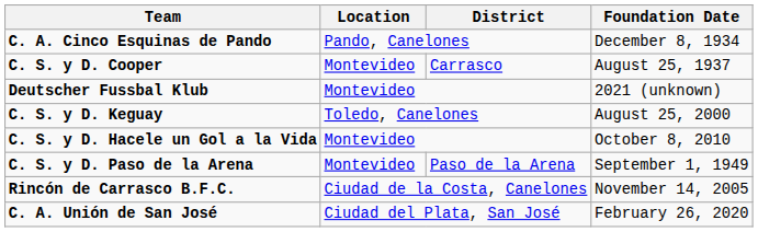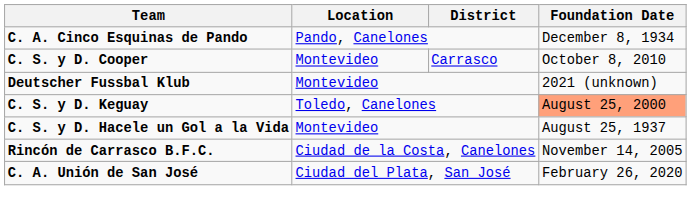C. S. y D. Cooper | Foundation Date: August 25, 1937 -> October 8, 2010
C. S. y D. Keguay | Foundation Date: no background -> lightsalmon background
C. S. y D. Hacele un Gol a la Vida | Foundation Date: October 8, 2010 -> August 25, 1937
- row: C. S. y D. Paso de la Arena | Montevideo | Paso de la Arena | September 1, 1949
